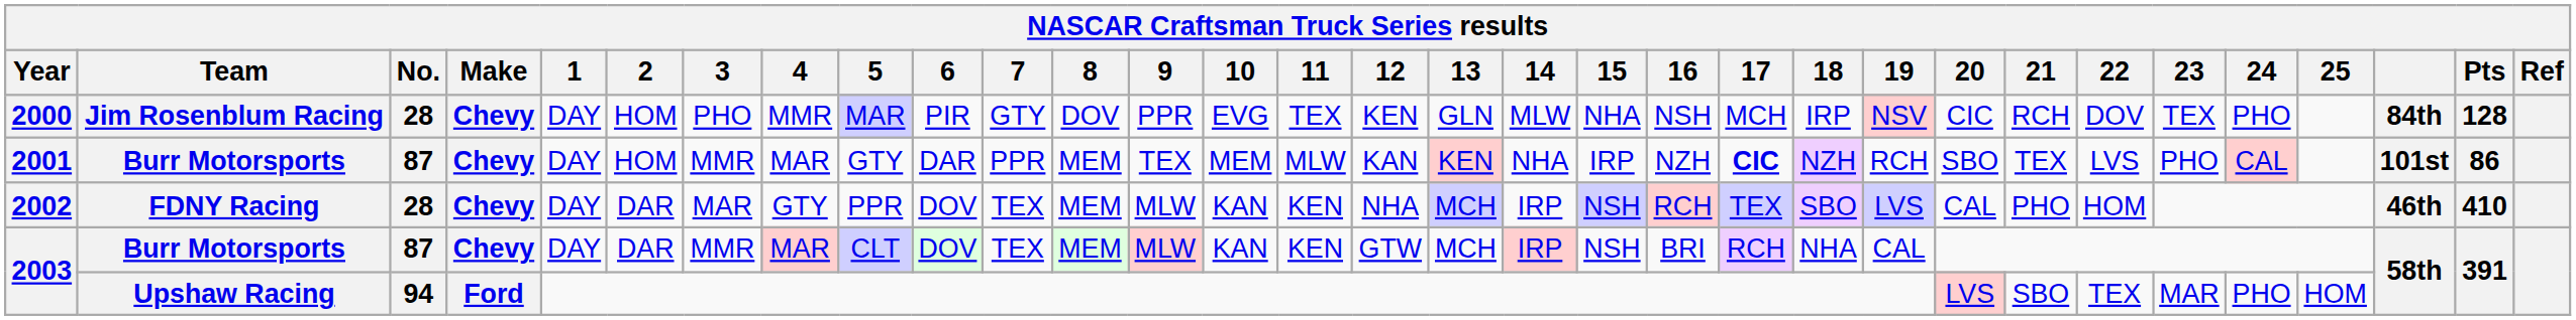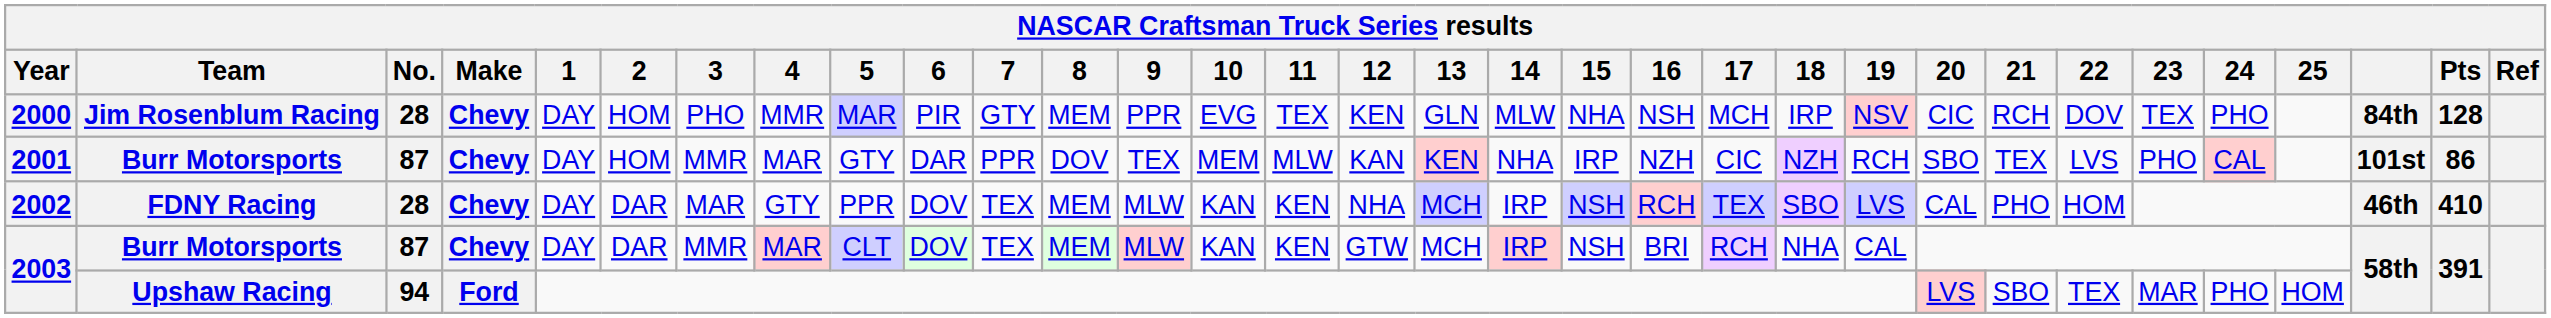2000 | 8: DOV -> MEM
2001 | 8: MEM -> DOV
2001 | 17: bold -> normal
